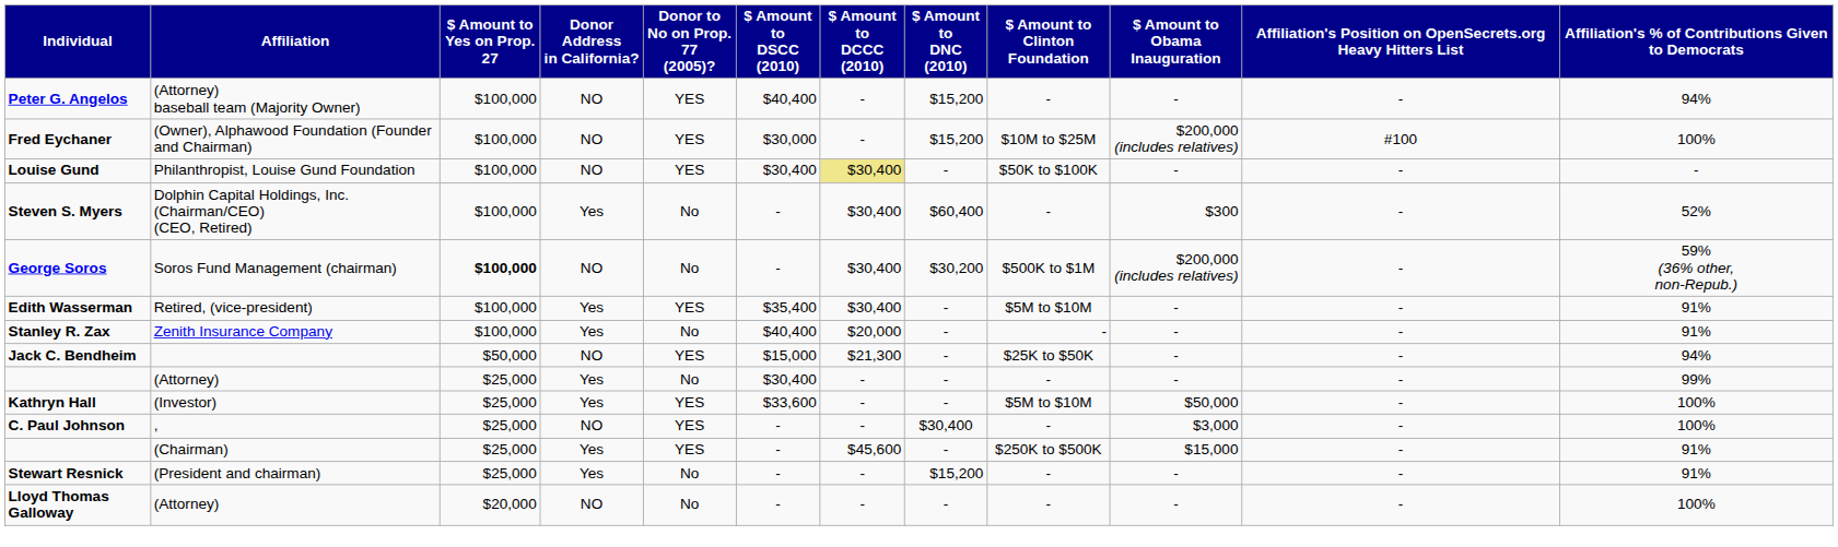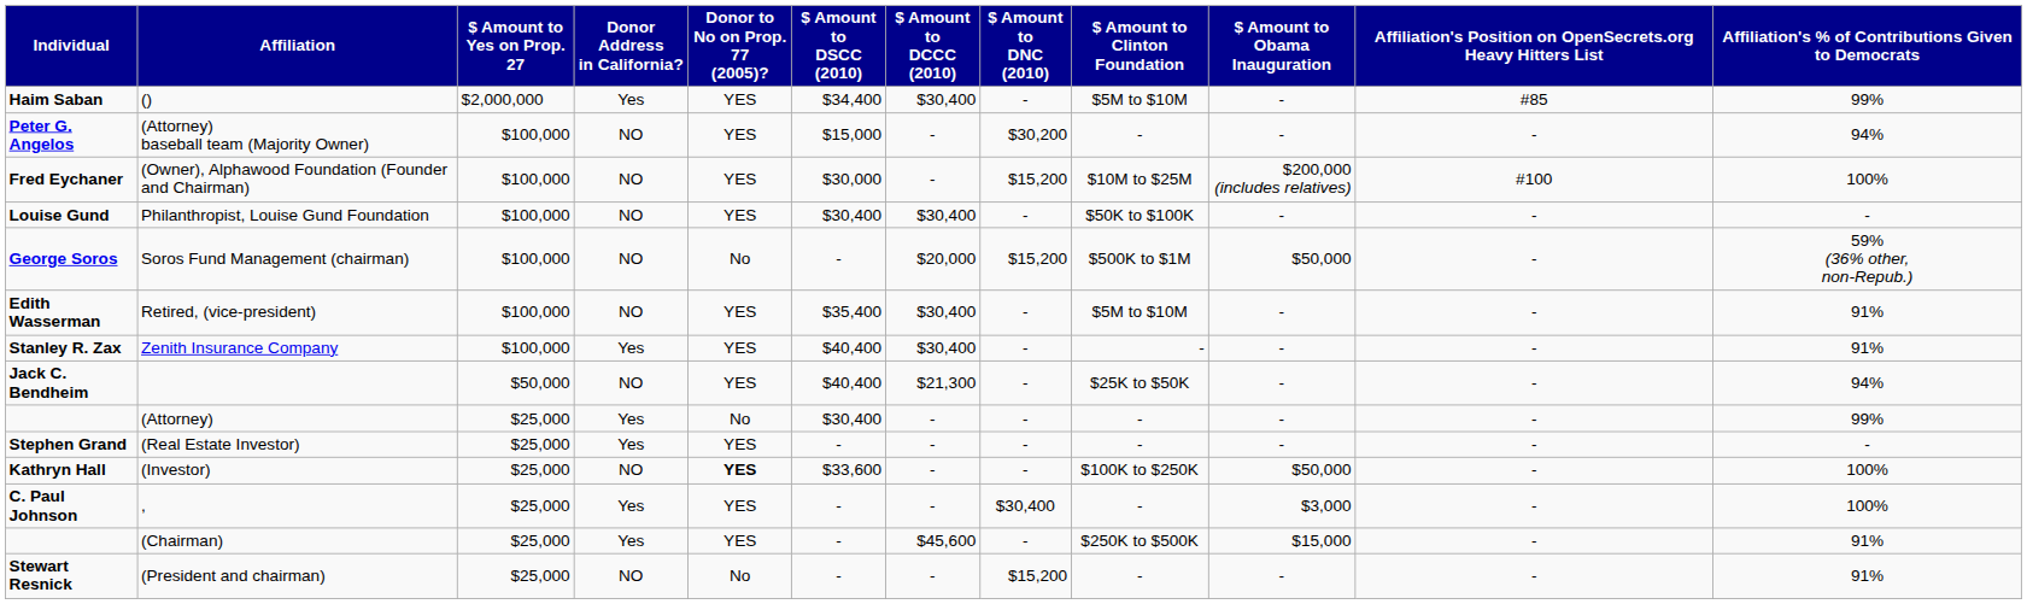+ row: Haim Saban | () | $2,000,000 | Yes | YES | $34,400 | $30,400 | - | $5M to $10M | - | #85 | 99%
Peter G. Angelos | $ Amount to DSCC (2010): $40,400 -> $15,000
Peter G. Angelos | $ Amount to DNC (2010): $15,200 -> $30,200
Louise Gund | $ Amount to DCCC (2010): khaki background -> no background
- row: Steven S. Myers | Dolphin Capital Holdings, Inc. (Chairman/CEO) (CEO, Retired) | $100,000 | Yes | No | - | $30,400 | $60,400 | - | $300 | - | 52%
George Soros | $ Amount to Yes on Prop. 27: bold -> normal
George Soros | $ Amount to DCCC (2010): $30,400 -> $20,000
George Soros | $ Amount to DNC (2010): $30,200 -> $15,200
George Soros | $ Amount to Obama Inauguration: $200,000 (includes relatives) -> $50,000
Edith Wasserman | Donor Address in California?: Yes -> NO
Stanley R. Zax | Donor to No on Prop. 77 (2005)?: No -> YES
Stanley R. Zax | $ Amount to DCCC (2010): $20,000 -> $30,400
Jack C. Bendheim | $ Amount to DSCC (2010): $15,000 -> $40,400
+ row: Stephen Grand | (Real Estate Investor) | $25,000 | Yes | YES | - | - | - | - | - | - | -
Kathryn Hall | Donor Address in California?: Yes -> NO
Kathryn Hall | Donor to No on Prop. 77 (2005)?: normal -> bold
Kathryn Hall | $ Amount to Clinton Foundation: $5M to $10M -> $100K to $250K
C. Paul Johnson | Donor Address in California?: NO -> Yes
Stewart Resnick | Donor Address in California?: Yes -> NO
- row: Lloyd Thomas Galloway | (Attorney) | $20,000 | NO | No | - | - | - | - | - | - | 100%
